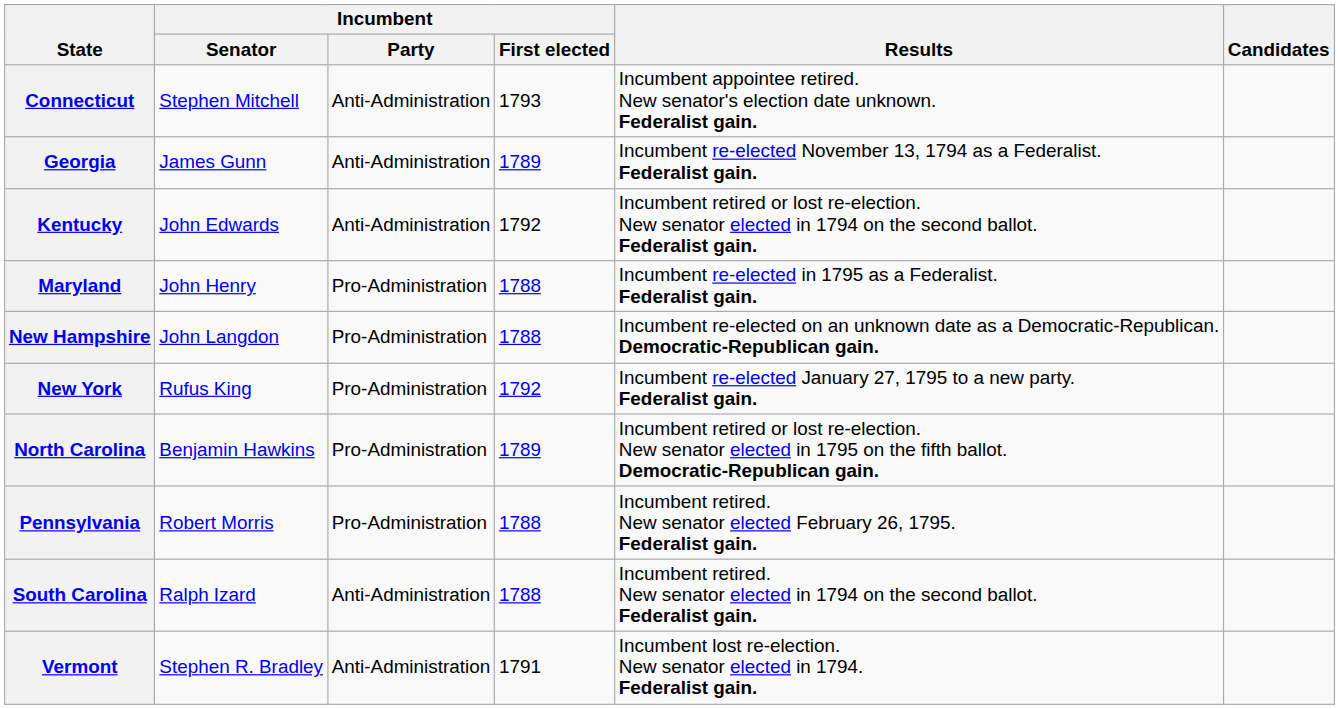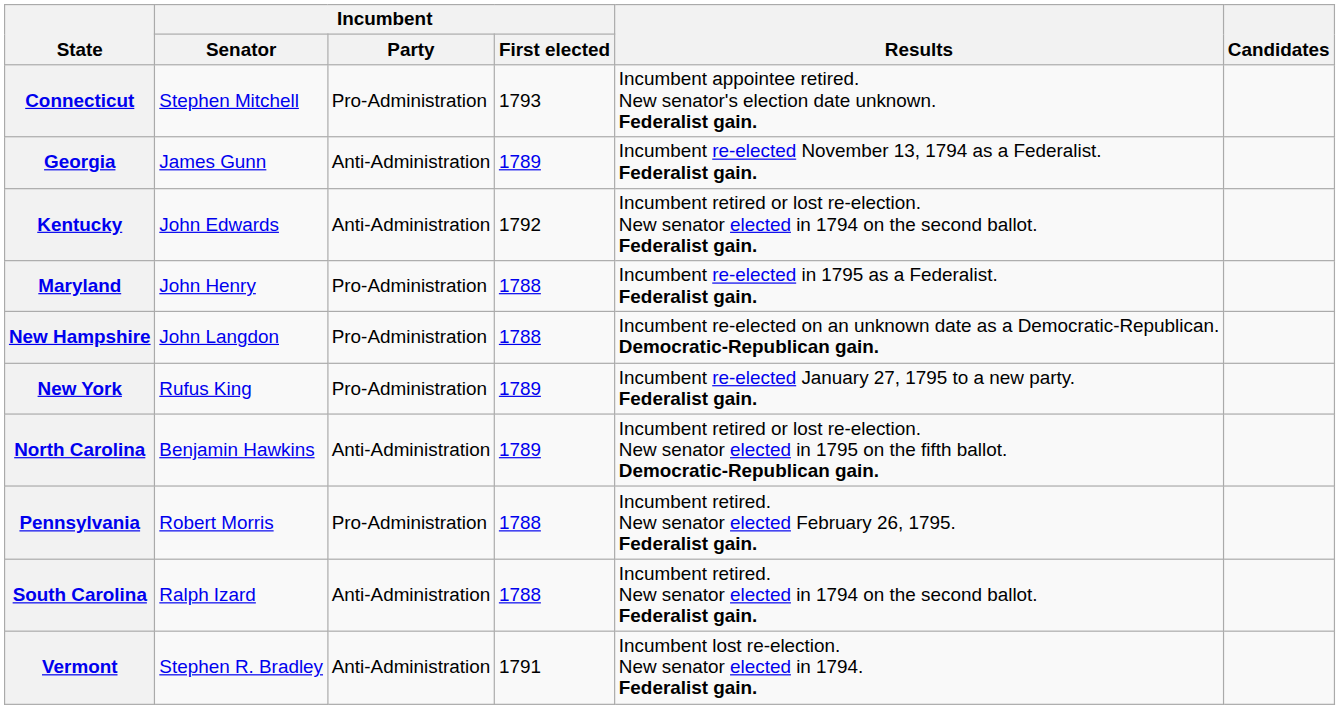Connecticut | Incumbent / Party: Anti-Administration -> Pro-Administration
New York | Incumbent / First elected: 1792 -> 1789
North Carolina | Incumbent / Party: Pro-Administration -> Anti-Administration
